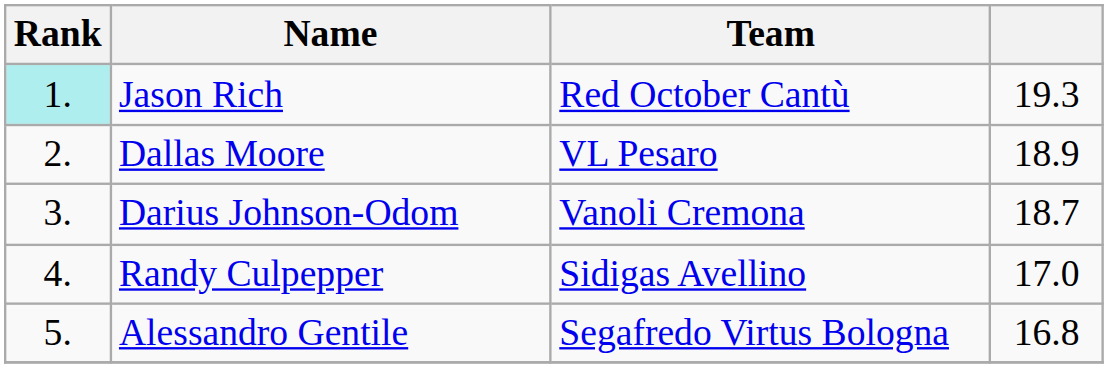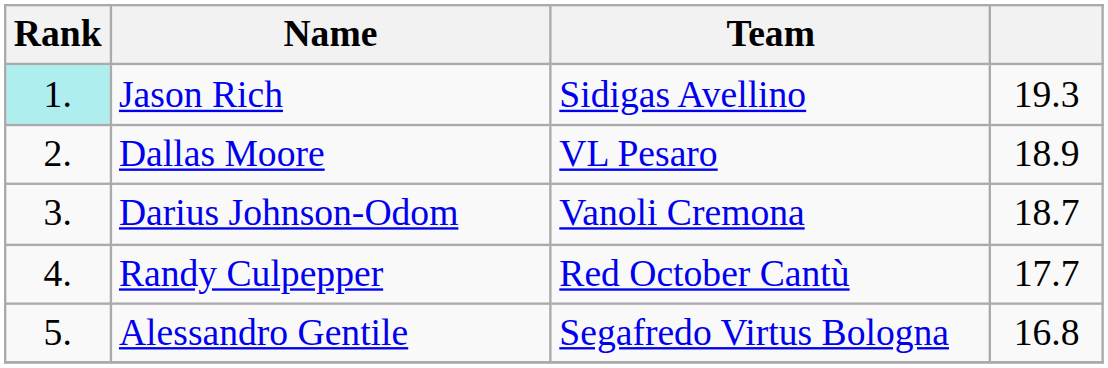Jason Rich | Team: Red October Cantù -> Sidigas Avellino
Randy Culpepper | Team: Sidigas Avellino -> Red October Cantù
Randy Culpepper | column 4: 17.0 -> 17.7
